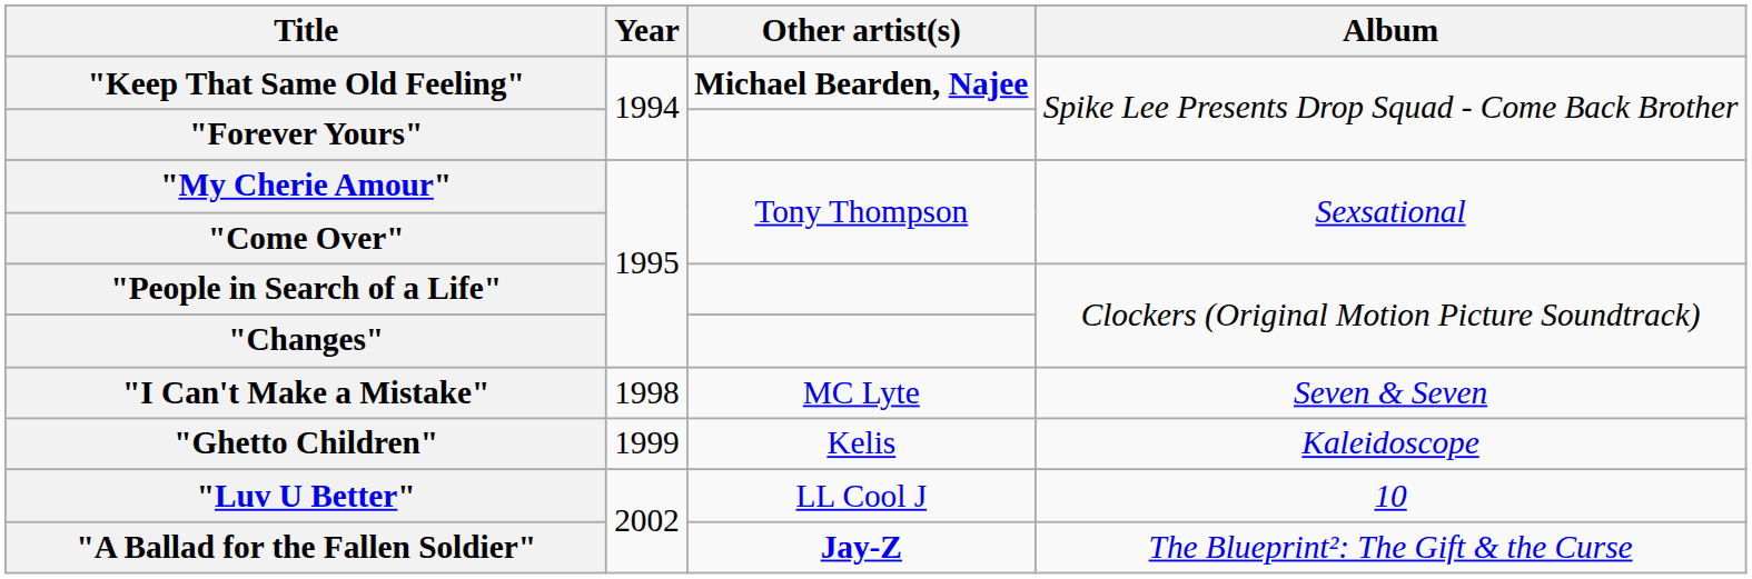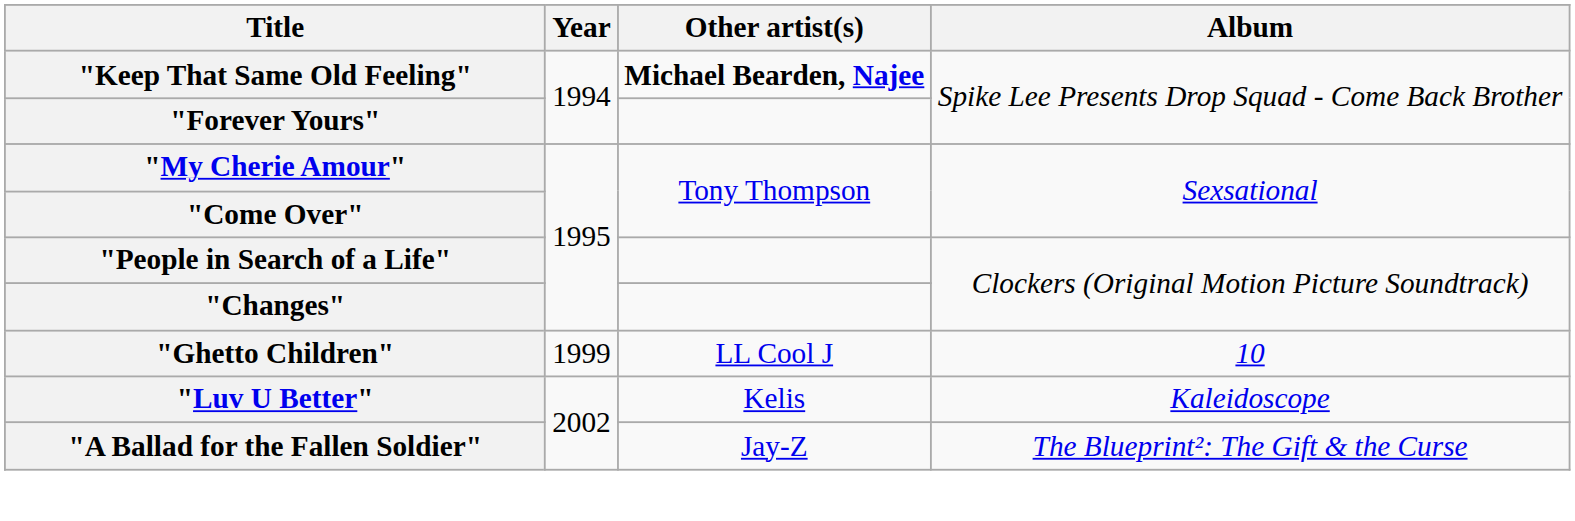- row: "I Can't Make a Mistake" | 1998 | MC Lyte | Seven & Seven
"Ghetto Children" | Other artist(s): Kelis -> LL Cool J
"Ghetto Children" | Album: Kaleidoscope -> 10
"Luv U Better" | Other artist(s): LL Cool J -> Kelis
"Luv U Better" | Album: 10 -> Kaleidoscope
"A Ballad for the Fallen Soldier" | Other artist(s): bold -> normal
